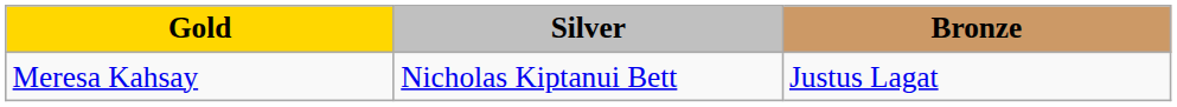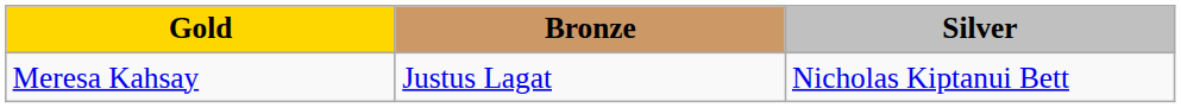columns swapped: Silver <-> Bronze
